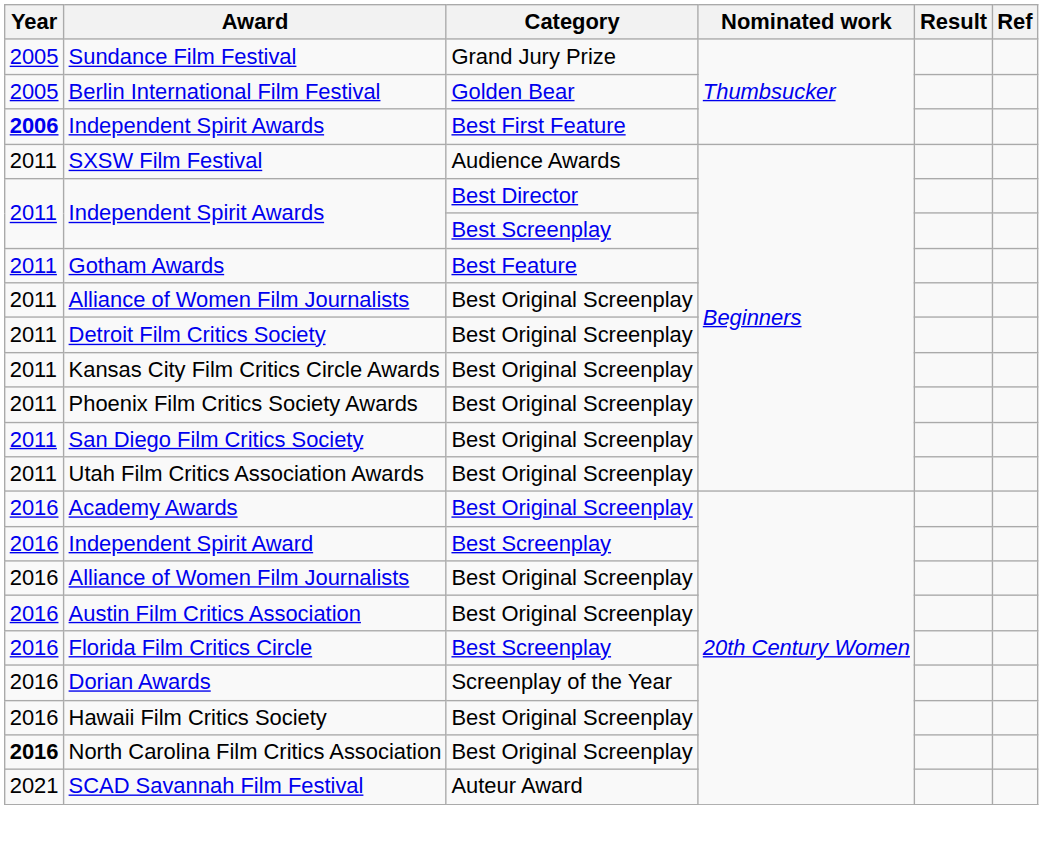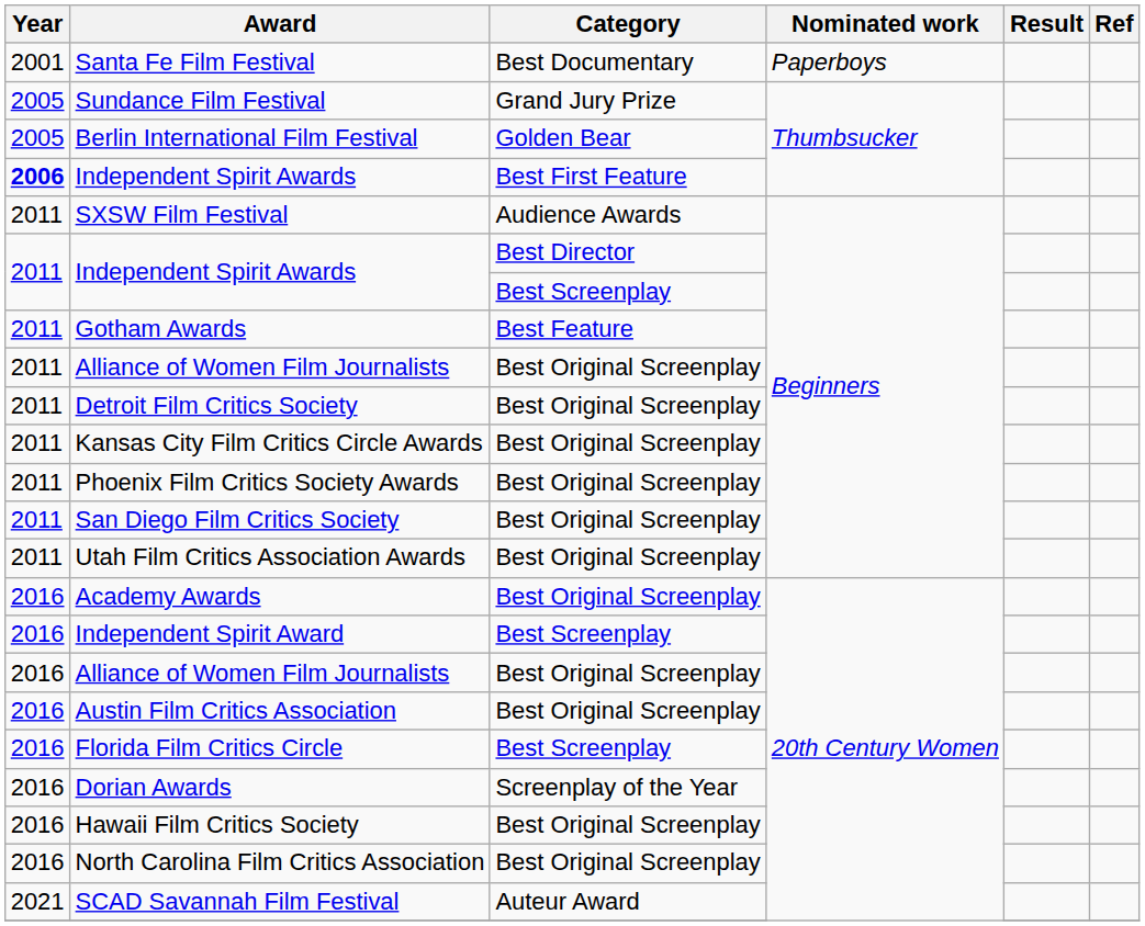+ row: 2001 | Santa Fe Film Festival | Best Documentary | Paperboys
North Carolina Film Critics Association | Year: bold -> normal
